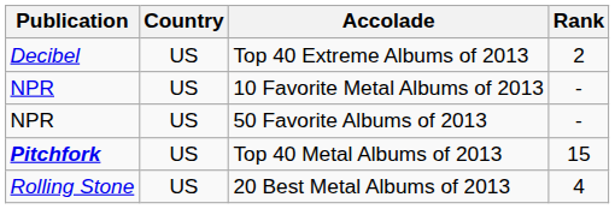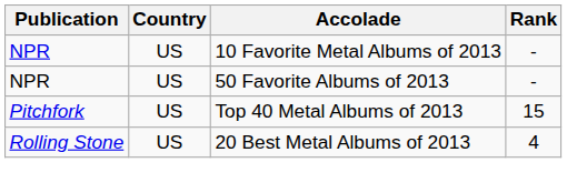- row: Decibel | US | Top 40 Extreme Albums of 2013 | 2
Top 40 Metal Albums of 2013 | Publication: bold -> normal
